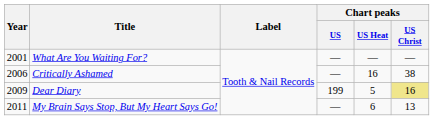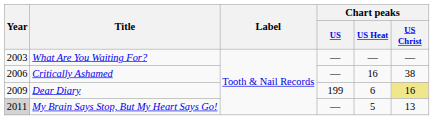What Are You Waiting For? | Year: 2001 -> 2003
Dear Diary | Chart peaks / US Heat: 5 -> 6
My Brain Says Stop, But My Heart Says Go! | Year: no background -> lightgrey background
My Brain Says Stop, But My Heart Says Go! | Chart peaks / US Heat: 6 -> 5
